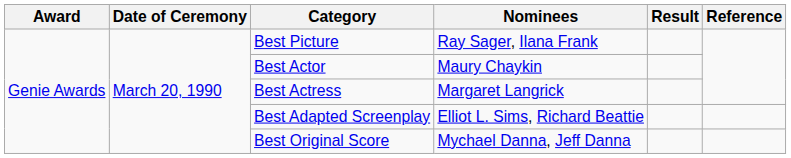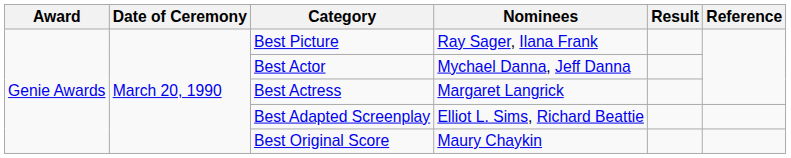Best Actor | Nominees: Maury Chaykin -> Mychael Danna, Jeff Danna
Best Original Score | Nominees: Mychael Danna, Jeff Danna -> Maury Chaykin
